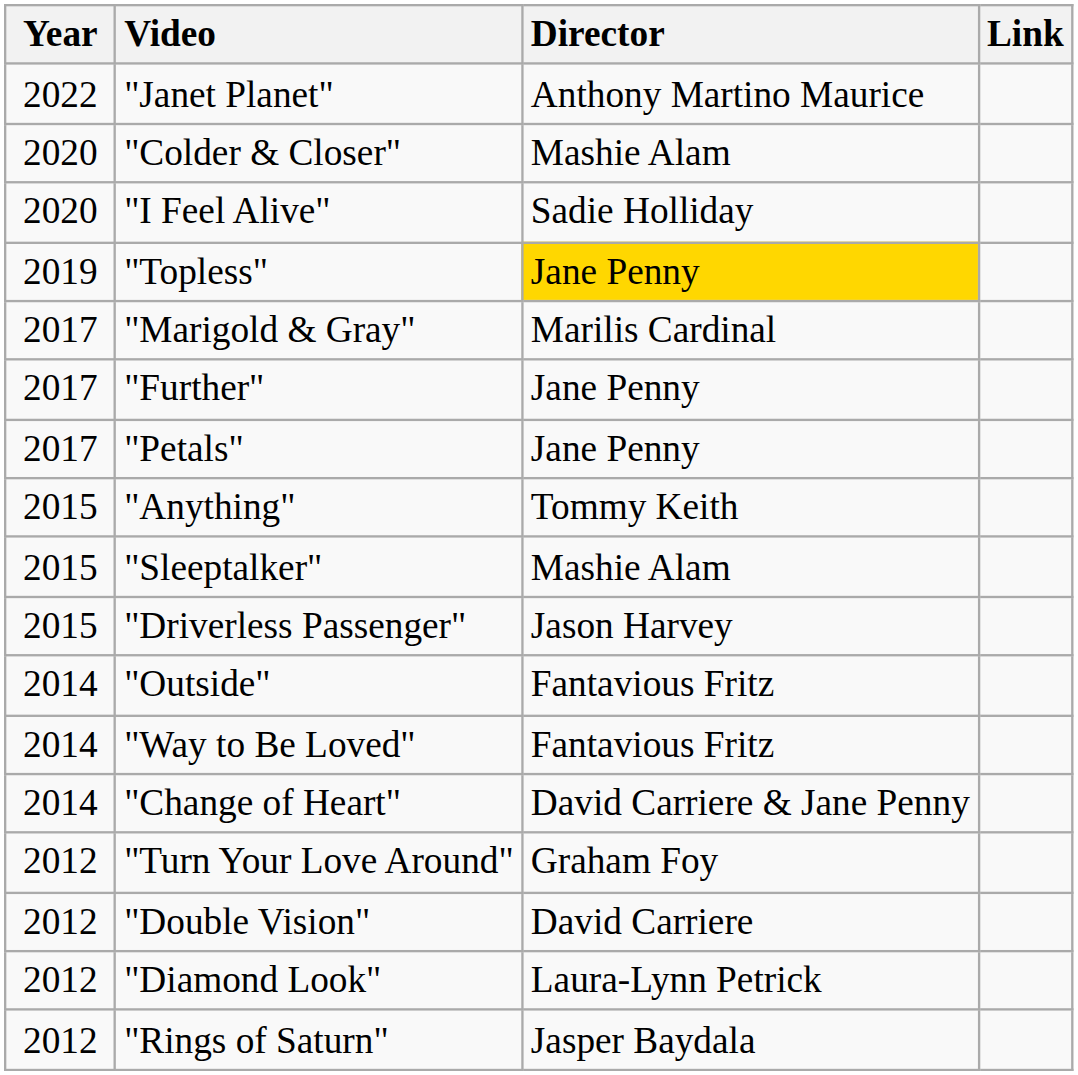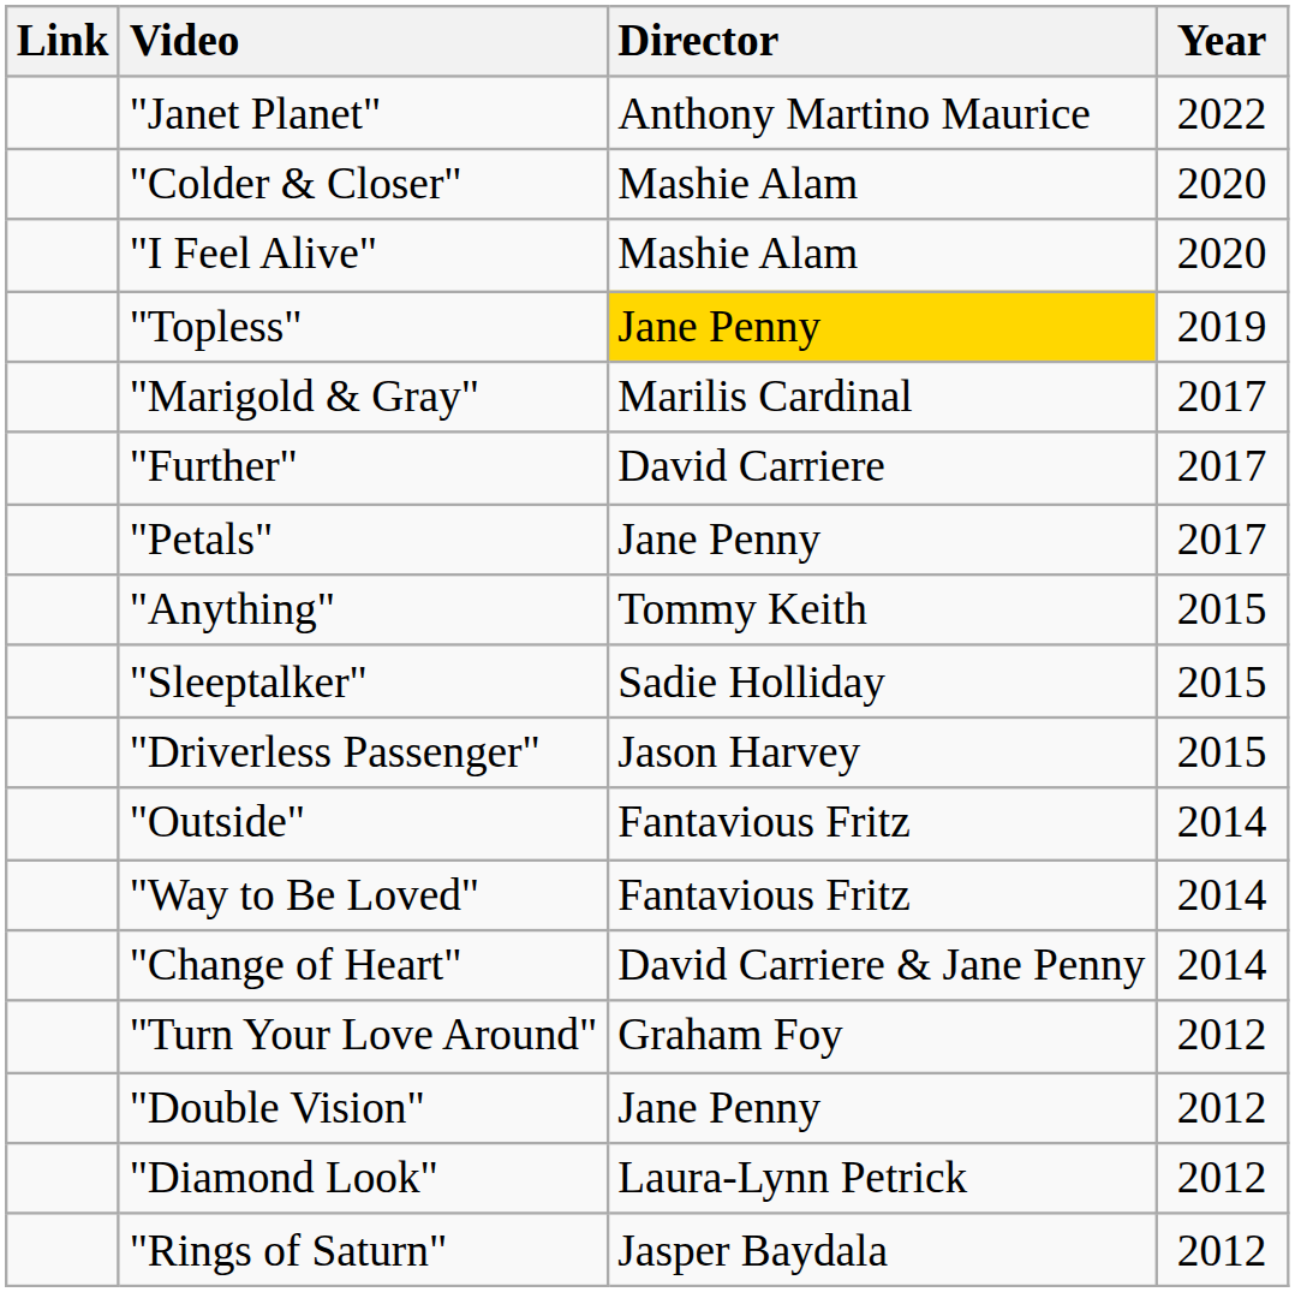columns swapped: Year <-> Link
"I Feel Alive" | Director: Sadie Holliday -> Mashie Alam
"Further" | Director: Jane Penny -> David Carriere
"Sleeptalker" | Director: Mashie Alam -> Sadie Holliday
"Double Vision" | Director: David Carriere -> Jane Penny
